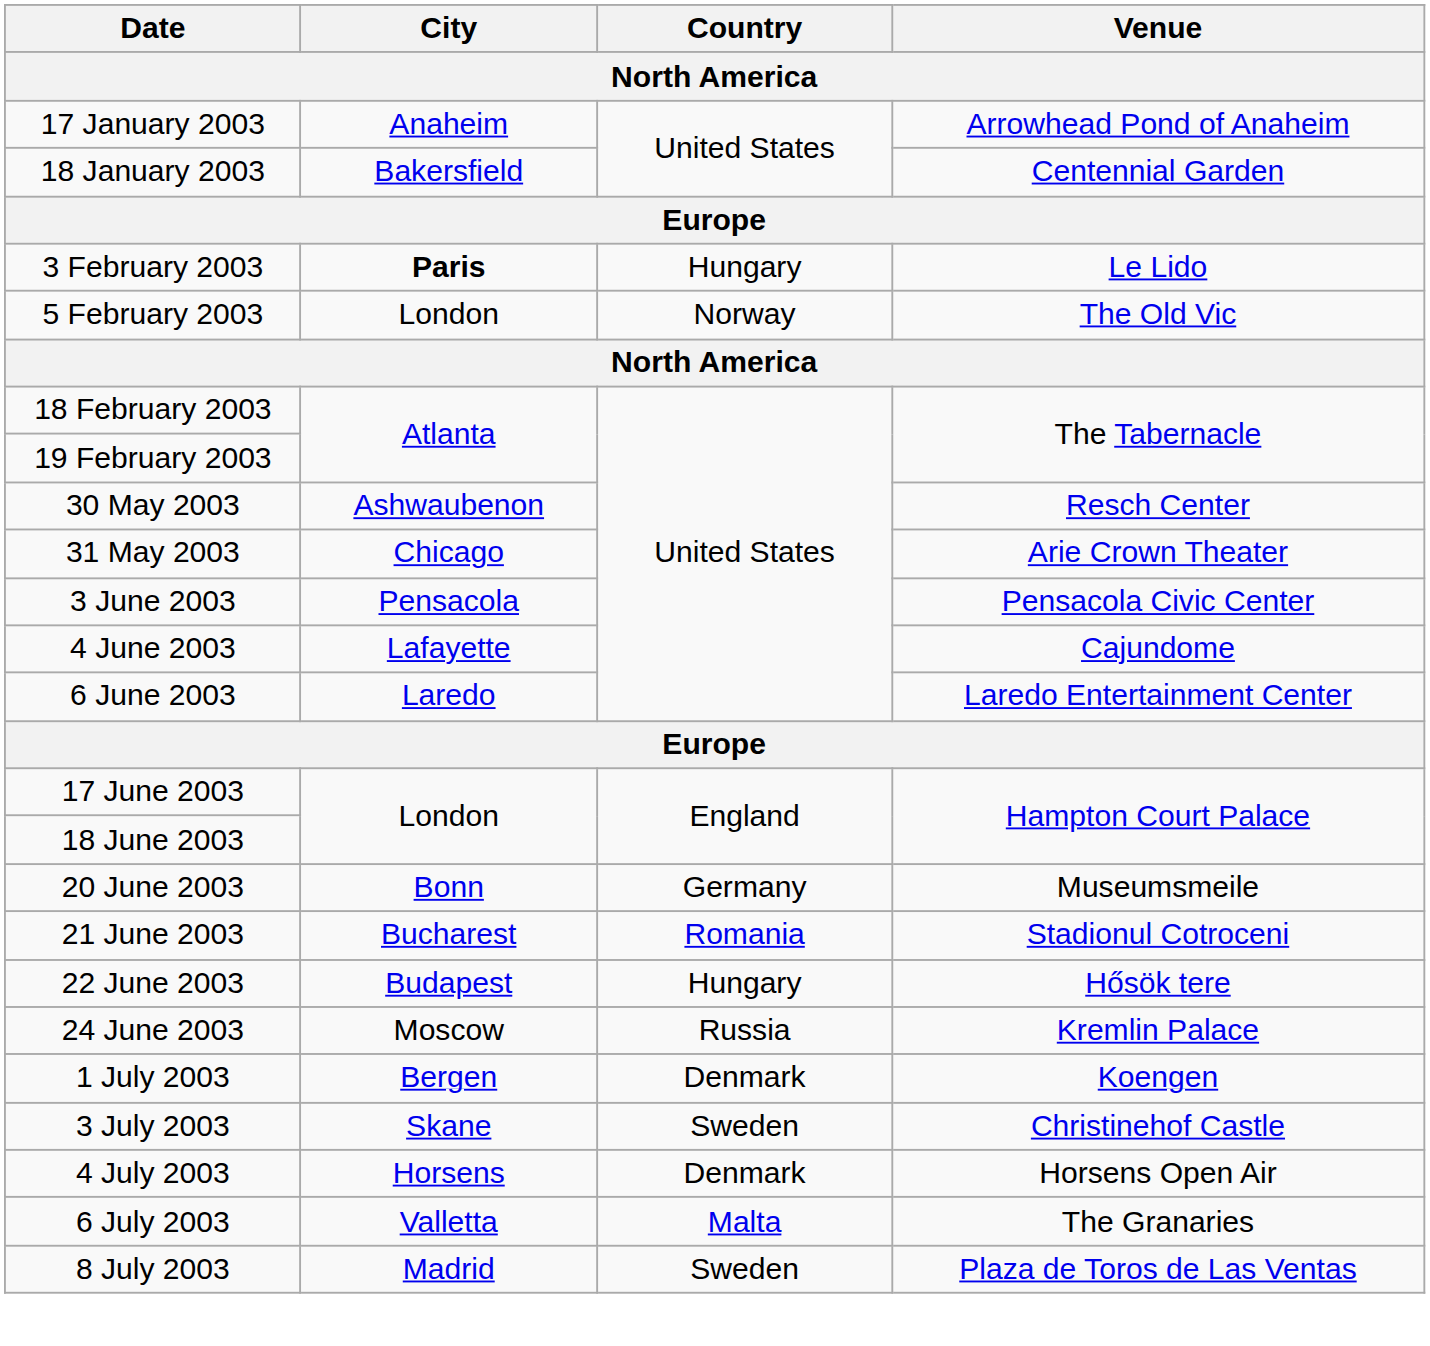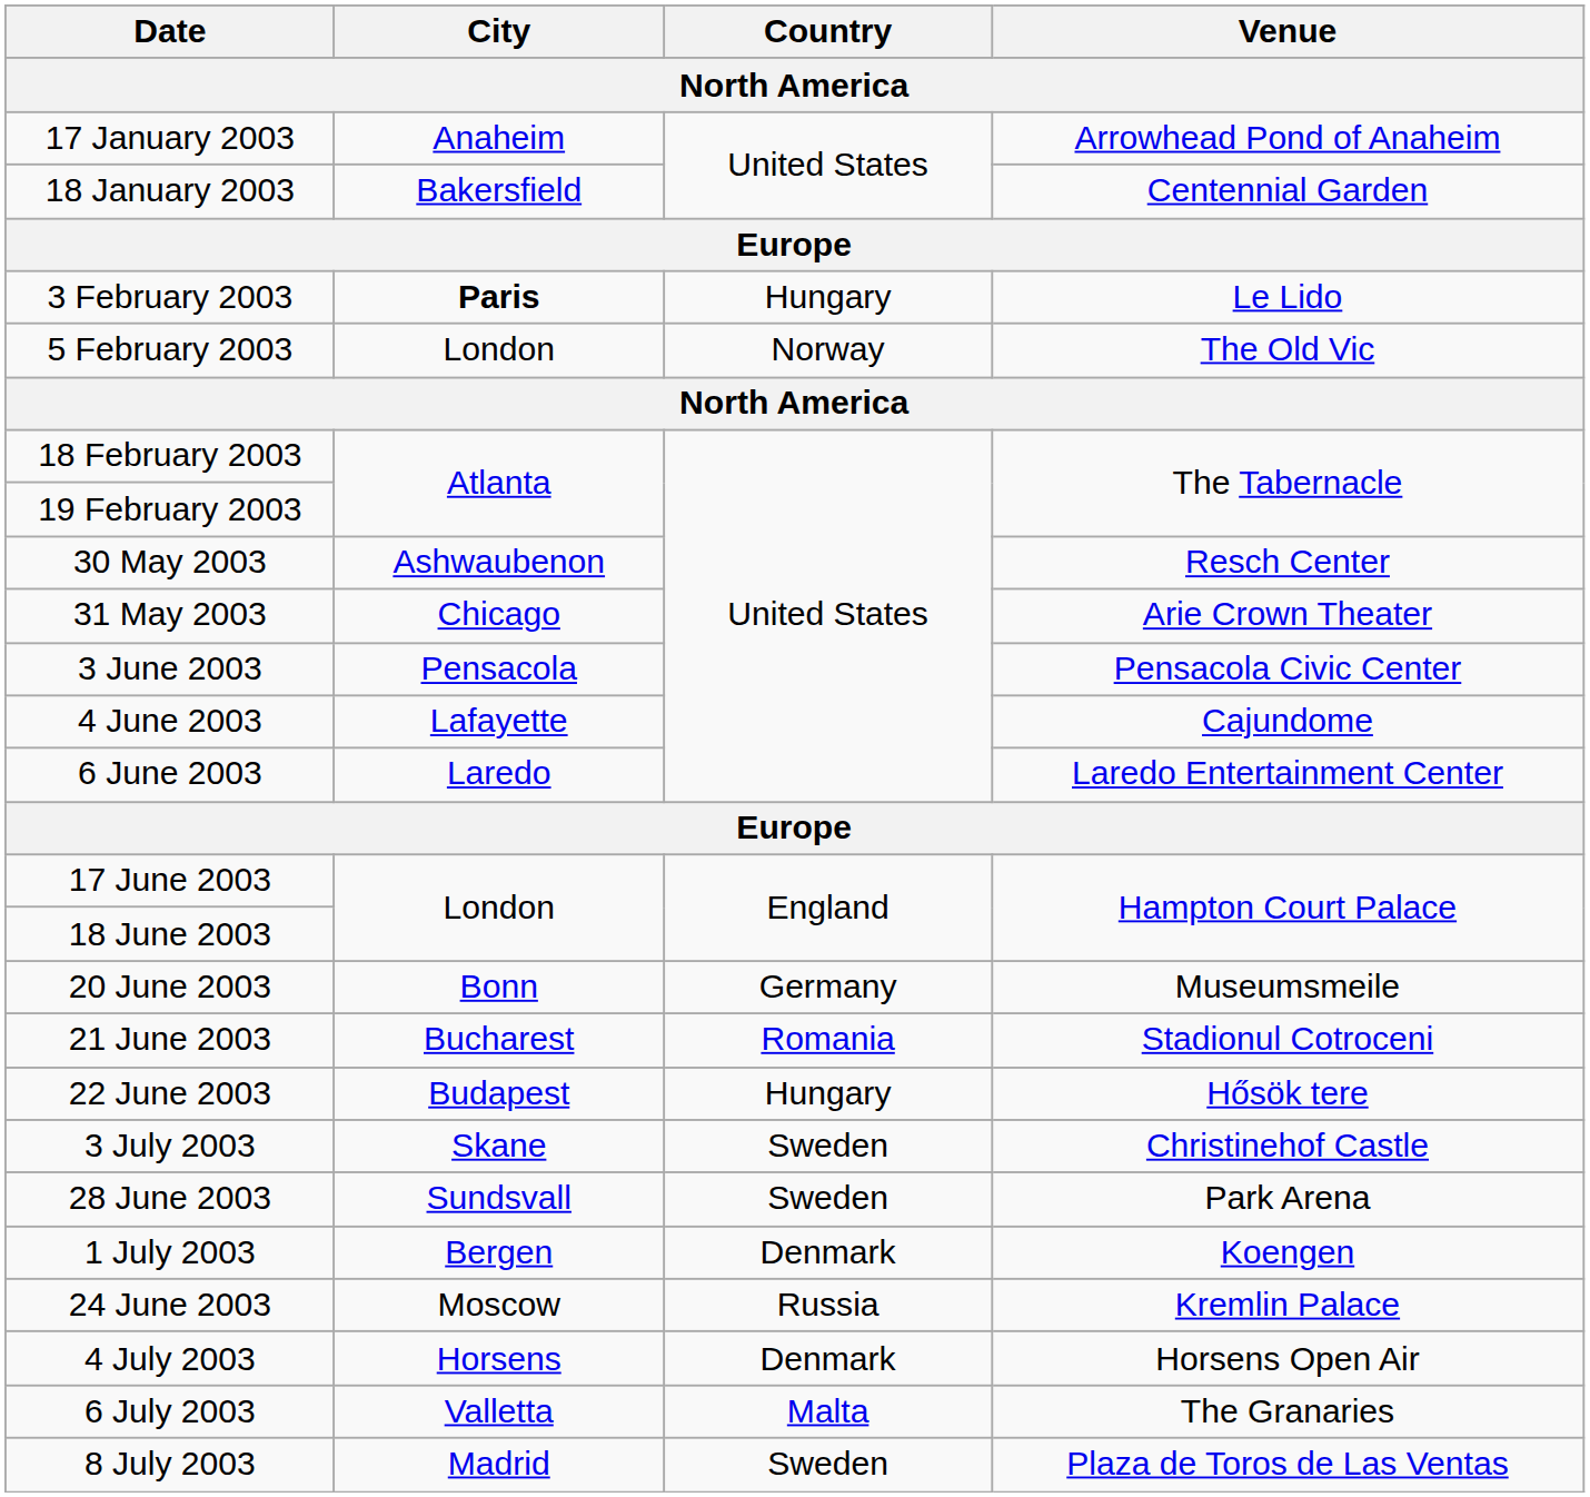rows swapped: 24 June 2003 <-> 3 July 2003
+ row: 28 June 2003 | Sundsvall | Sweden | Park Arena
